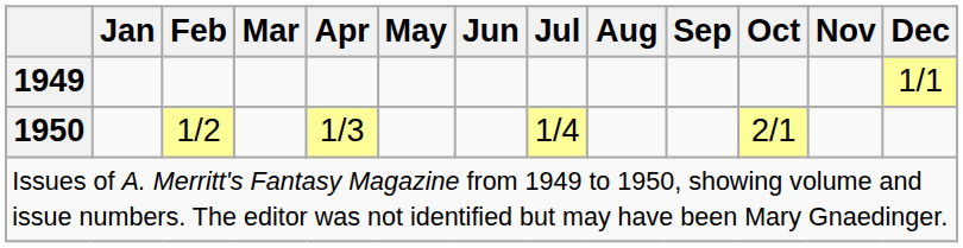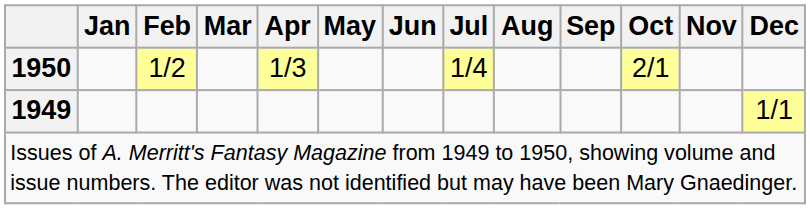rows swapped: 1949 <-> 1950
